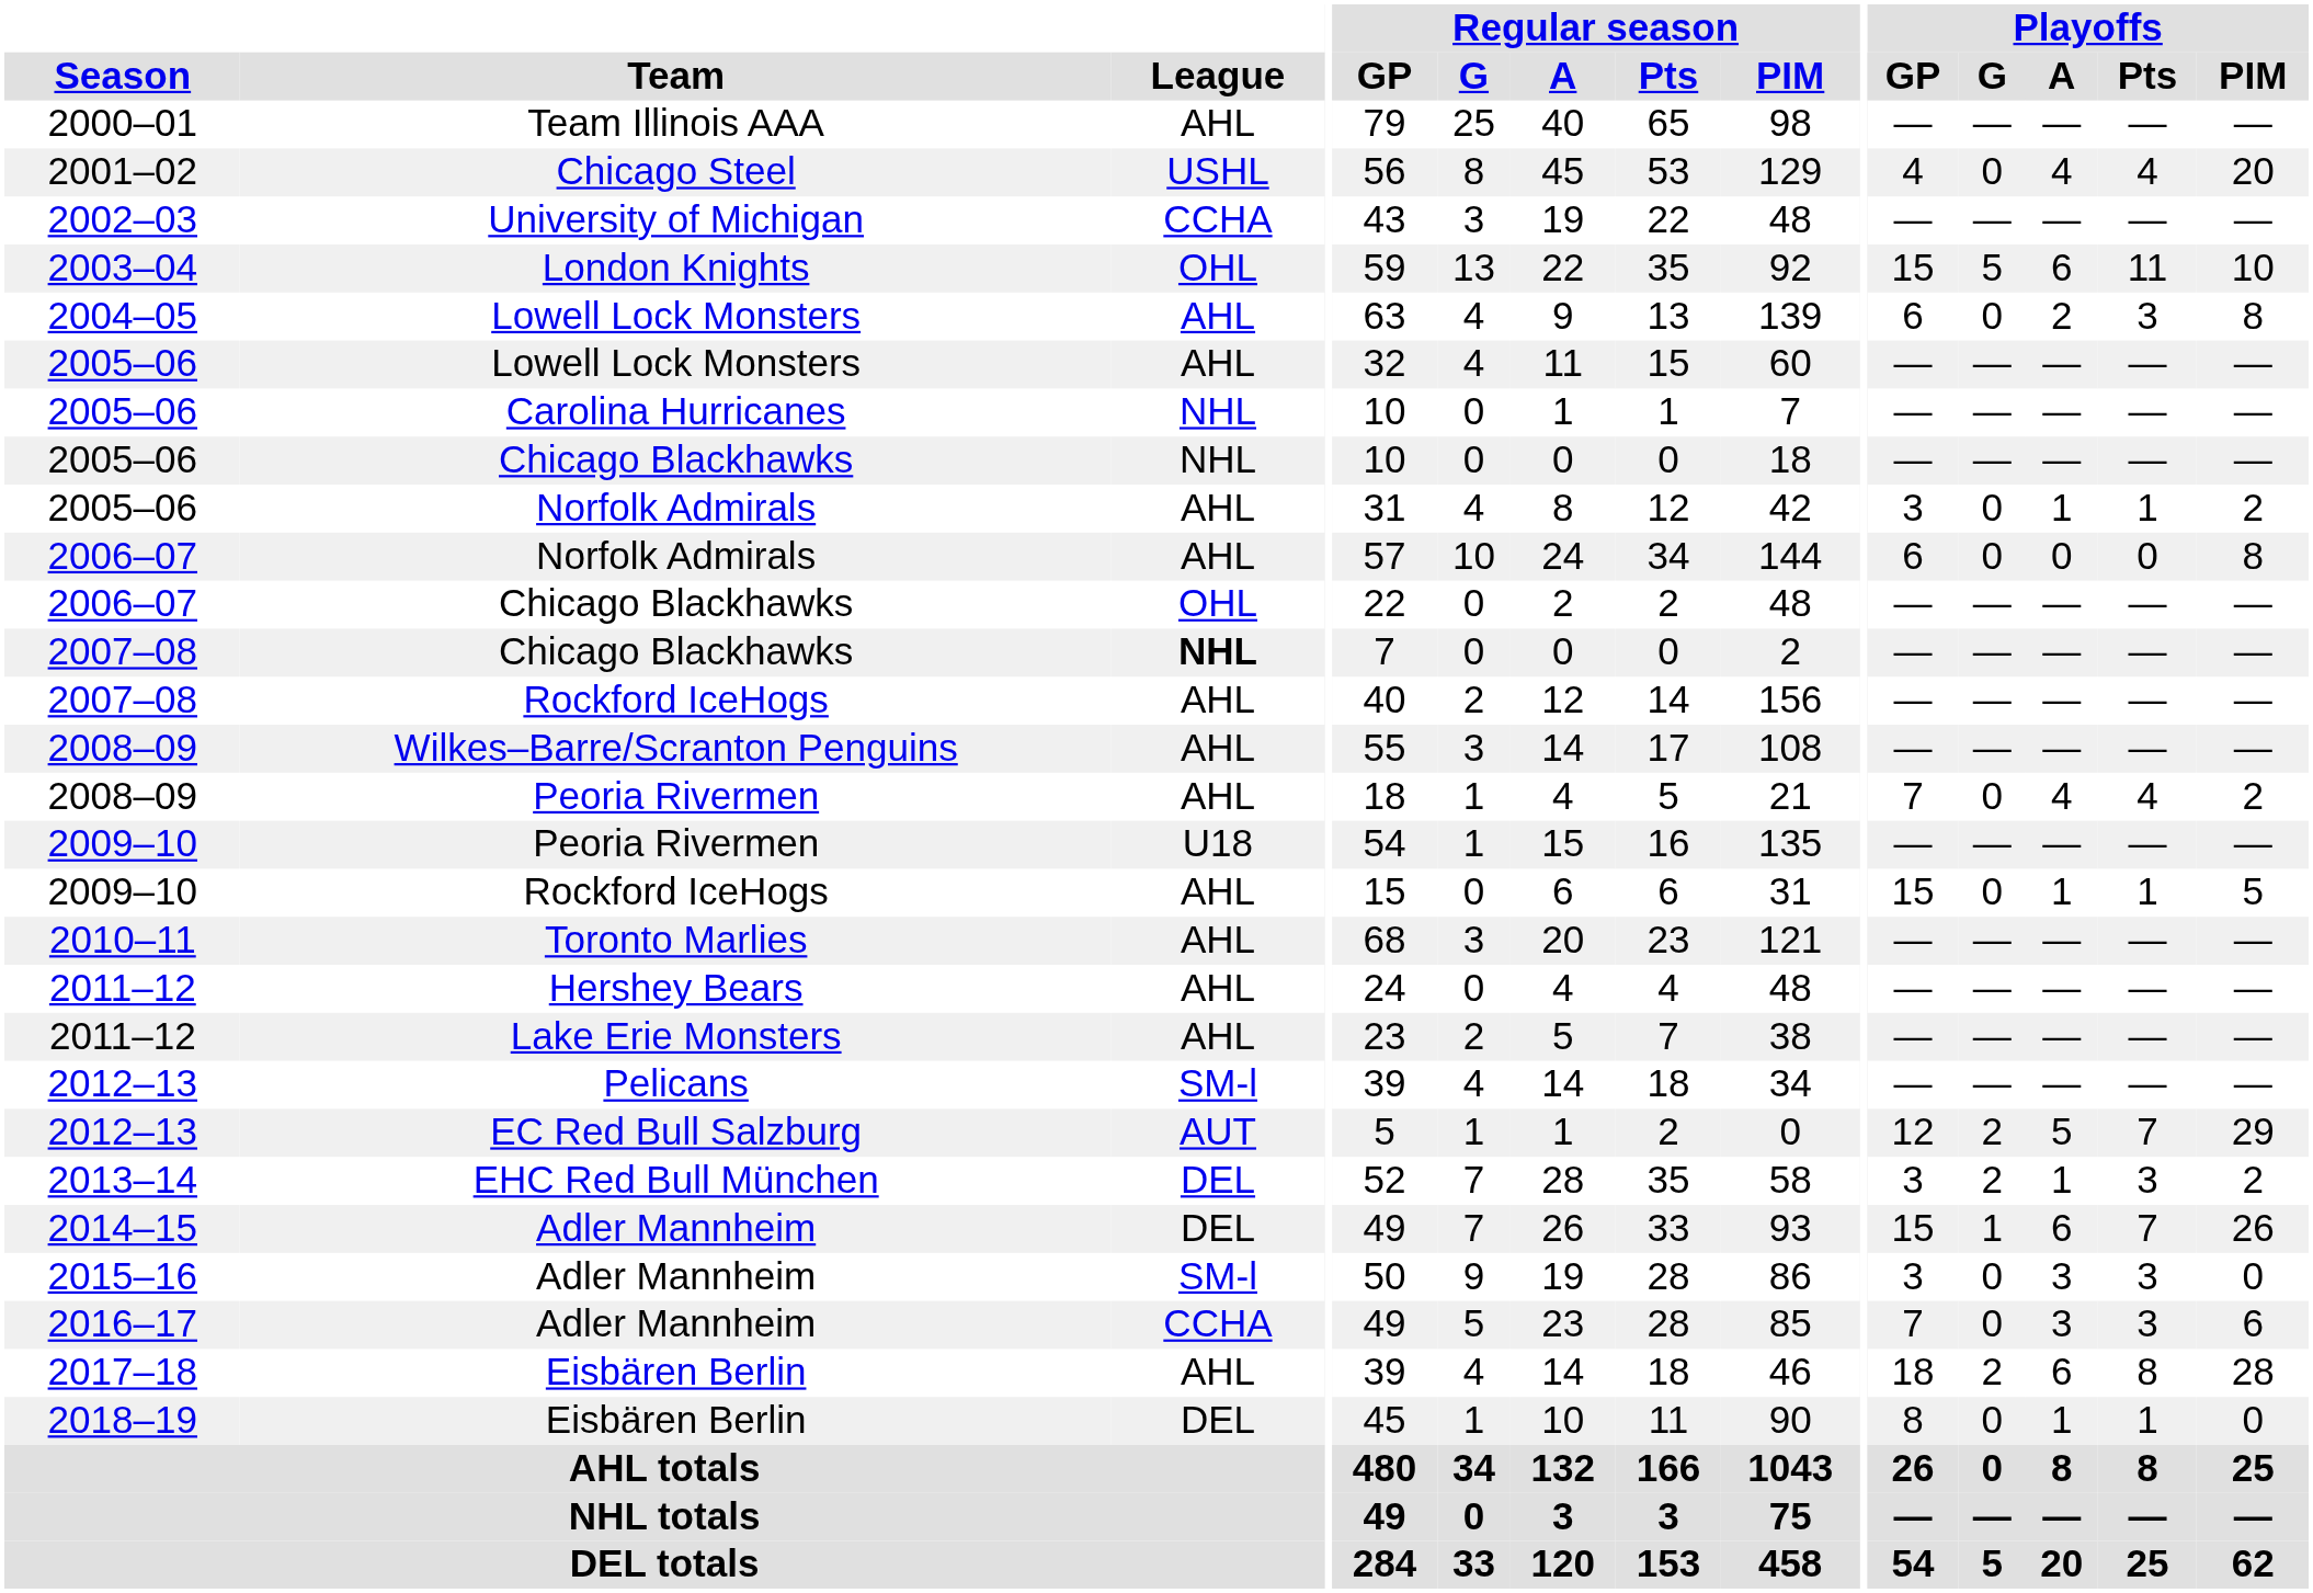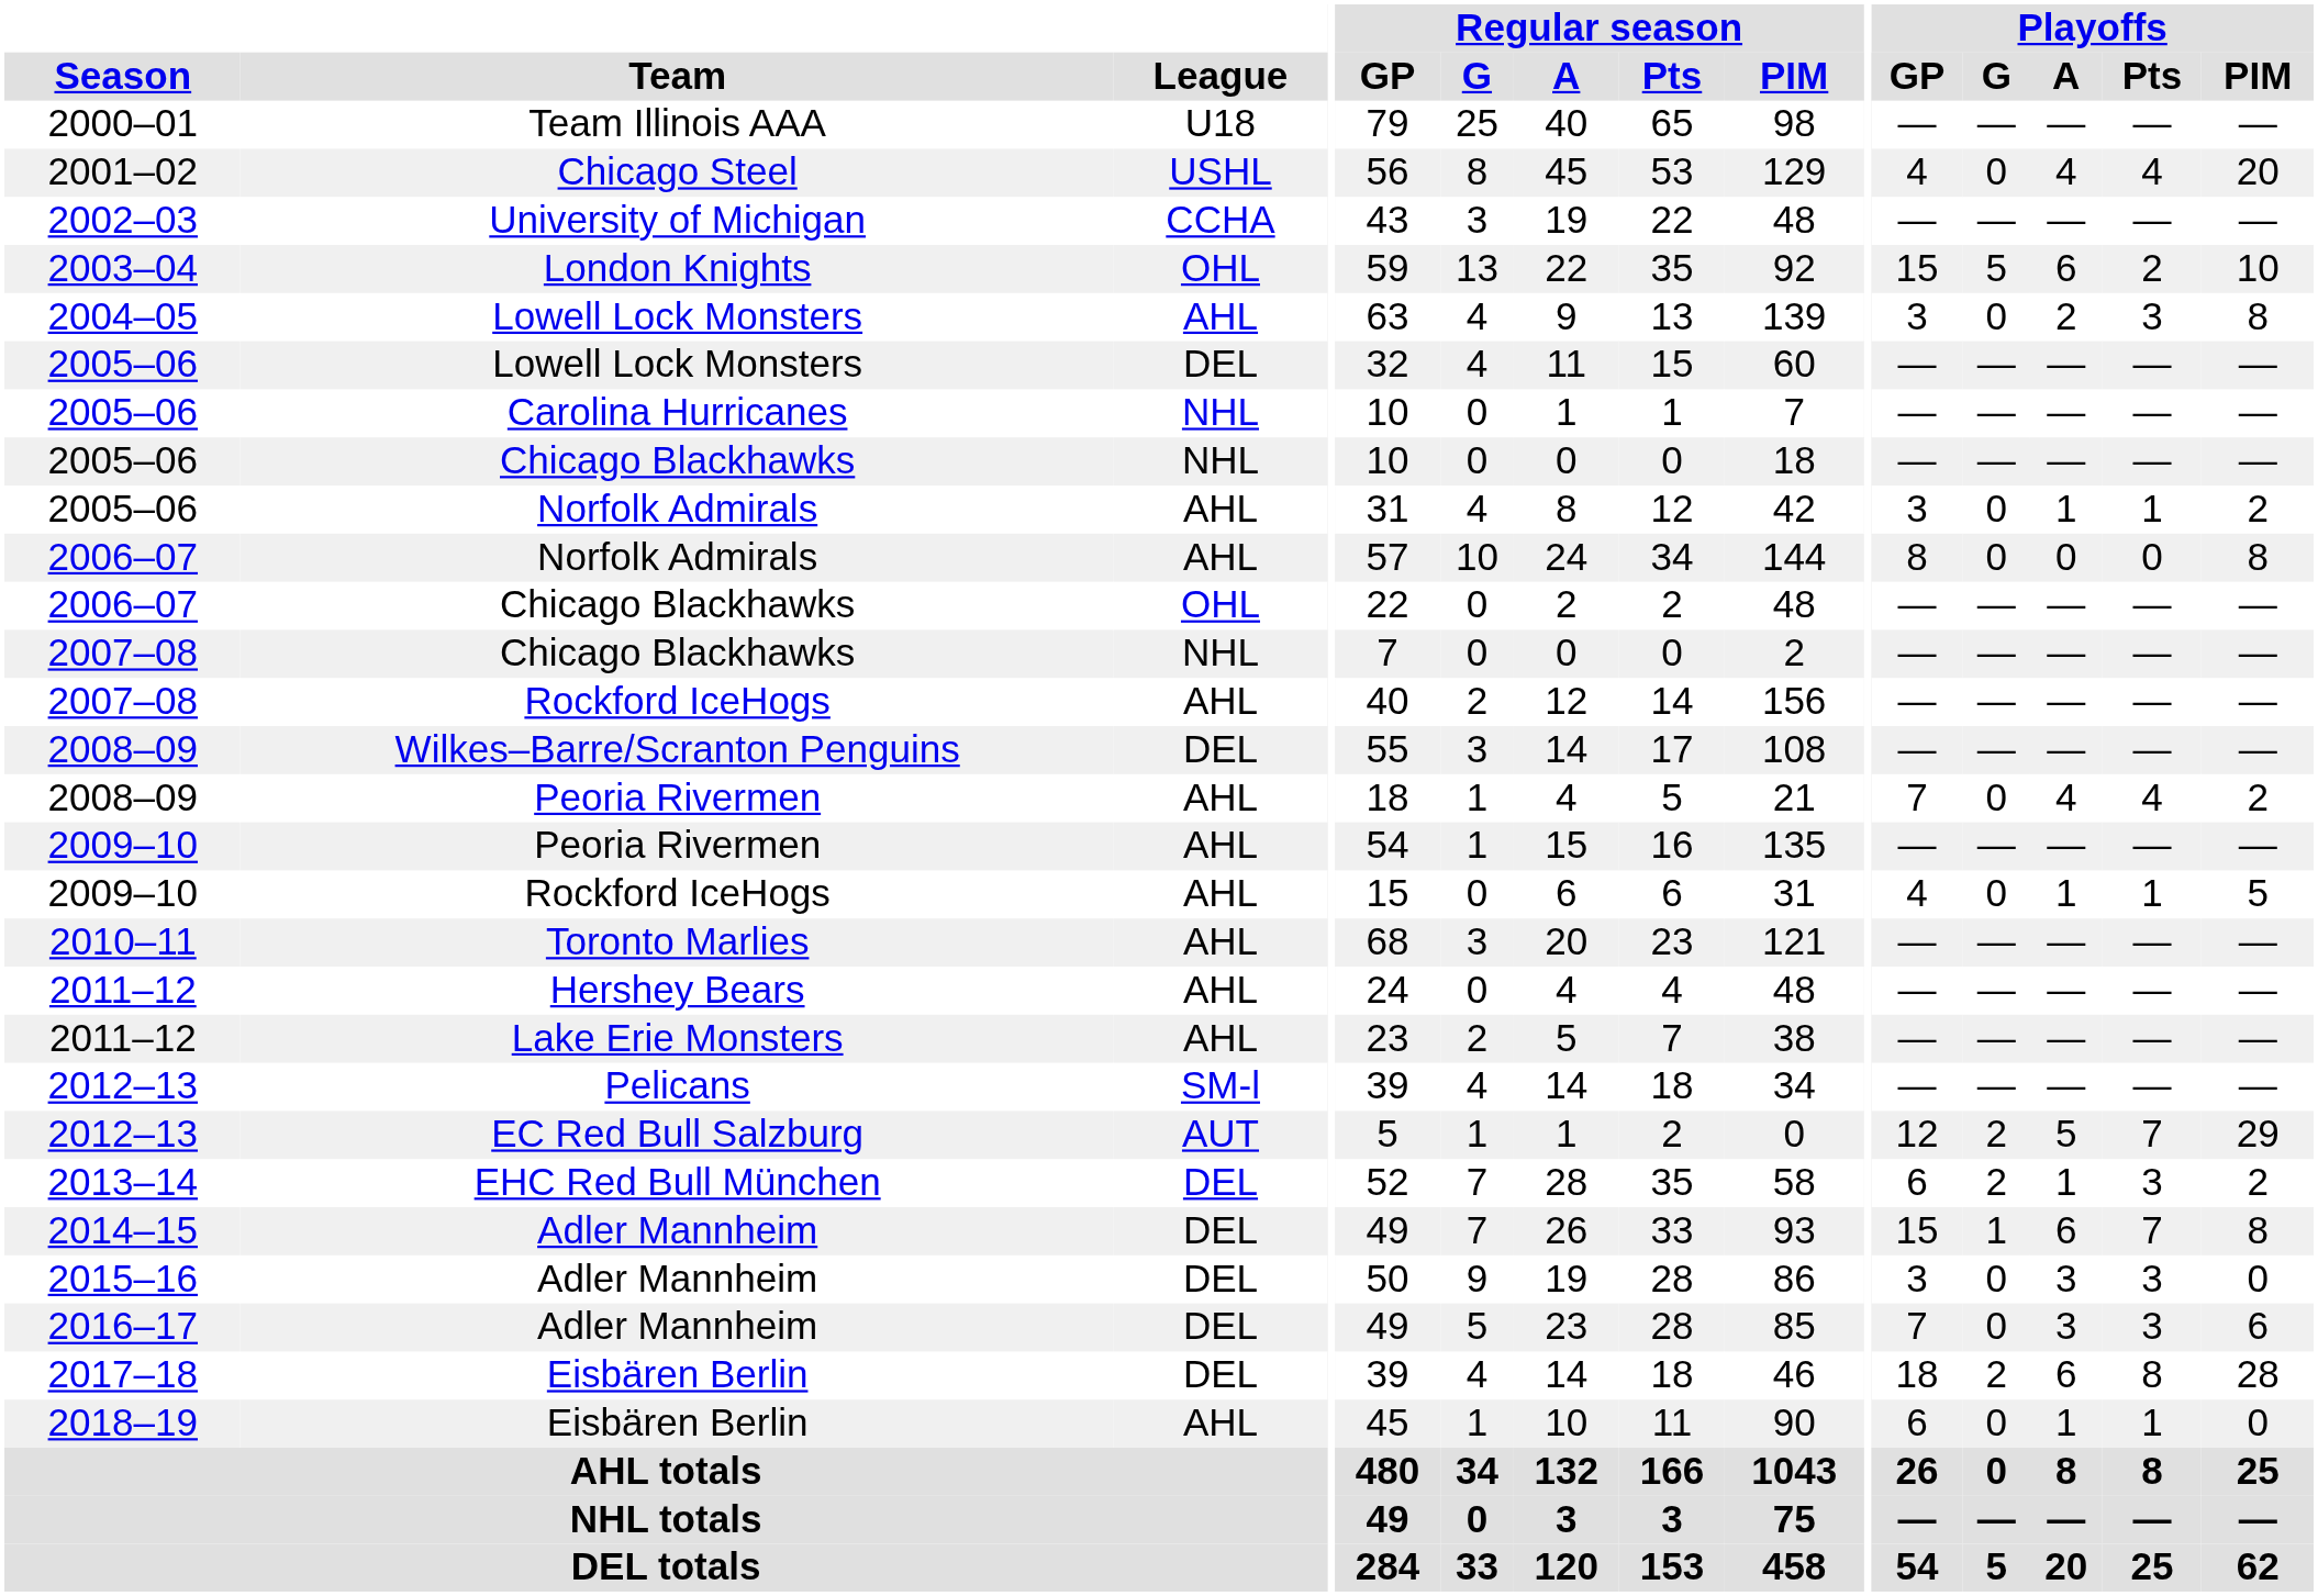2000–01 | League: AHL -> U18
2003–04 | Playoffs / Pts: 11 -> 2
2004–05 | Playoffs / GP: 6 -> 3
2005–06 / Lowell Lock Monsters | League: AHL -> DEL
2006–07 / Norfolk Admirals | Playoffs / GP: 6 -> 8
2007–08 / Chicago Blackhawks | League: bold -> normal
2008–09 / Wilkes–Barre/Scranton Penguins | League: AHL -> DEL
2009–10 / Peoria Rivermen | League: U18 -> AHL
2009–10 / Rockford IceHogs | Playoffs / GP: 15 -> 4
2013–14 | Playoffs / GP: 3 -> 6
2014–15 | Playoffs / PIM: 26 -> 8
2015–16 | League: SM-l -> DEL
2016–17 | League: CCHA -> DEL
2017–18 | League: AHL -> DEL
2018–19 | League: DEL -> AHL
2018–19 | Playoffs / GP: 8 -> 6
